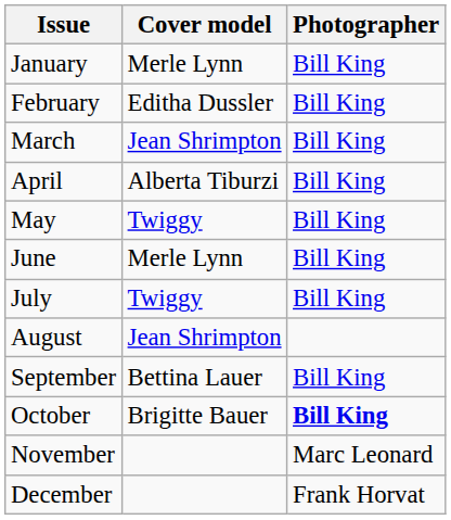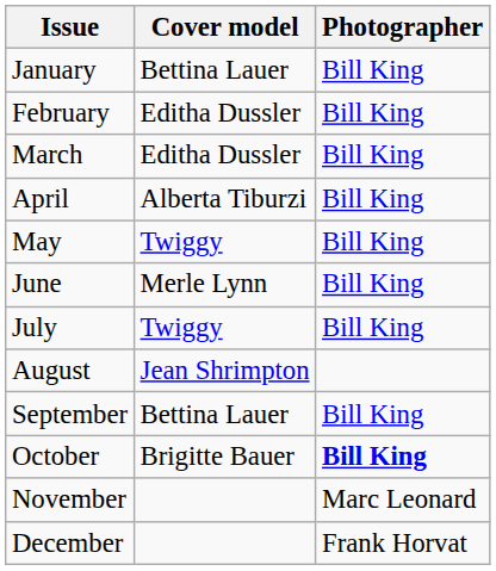January | Cover model: Merle Lynn -> Bettina Lauer
March | Cover model: Jean Shrimpton -> Editha Dussler
